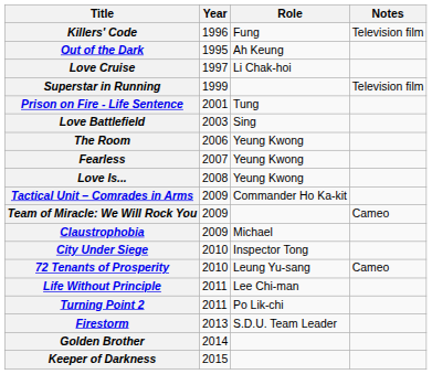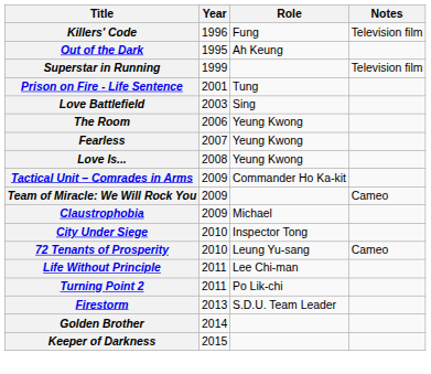- row: Love Cruise | 1997 | Li Chak-hoi
